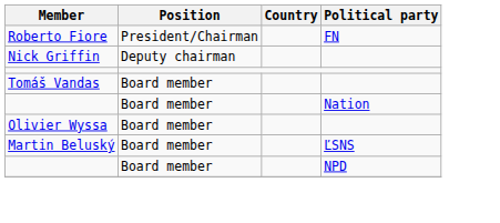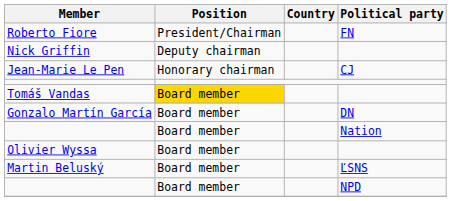+ row: Jean-Marie Le Pen | Honorary chairman | CJ
Tomáš Vandas | Position: no background -> gold background
+ row: Gonzalo Martín García | Board member | DN
